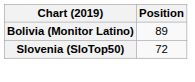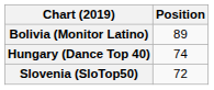+ row: Hungary (Dance Top 40) | 74
